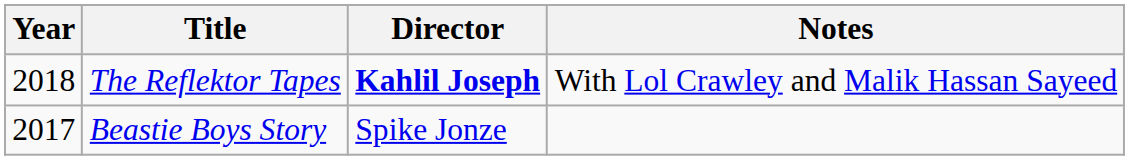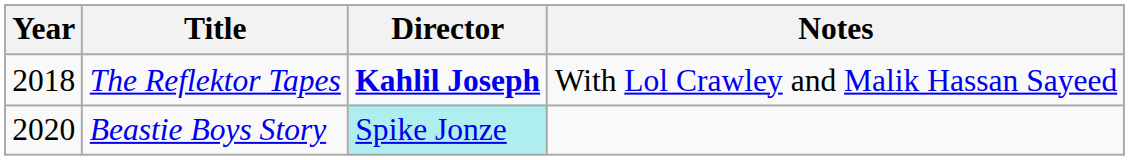Beastie Boys Story | Year: 2017 -> 2020
Beastie Boys Story | Director: no background -> paleturquoise background
